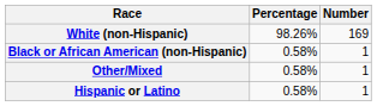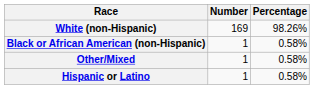columns swapped: Number <-> Percentage
